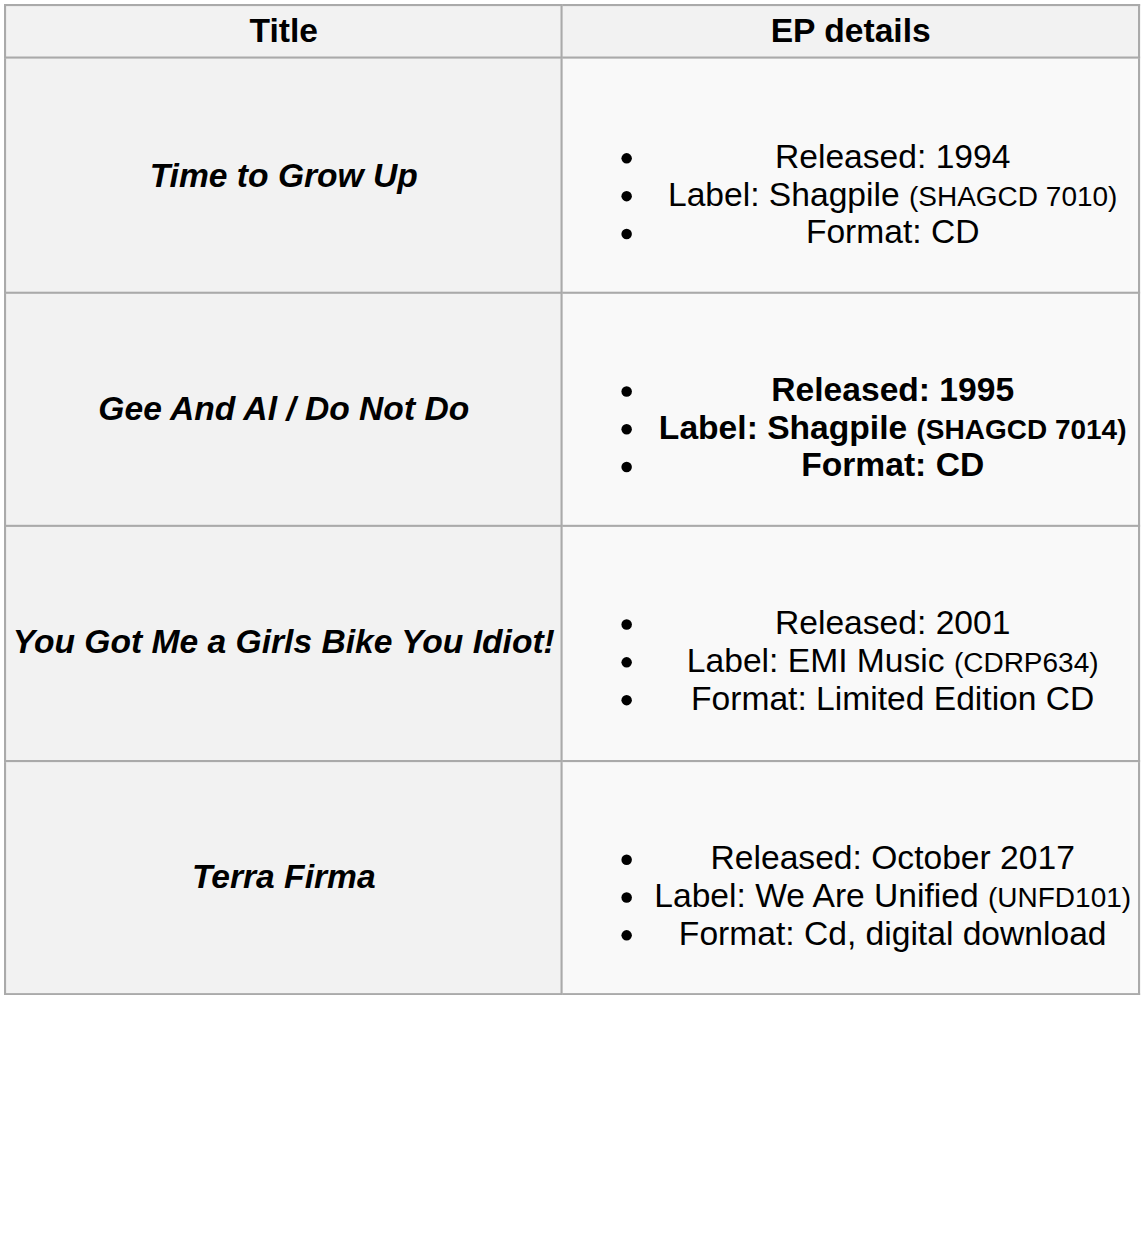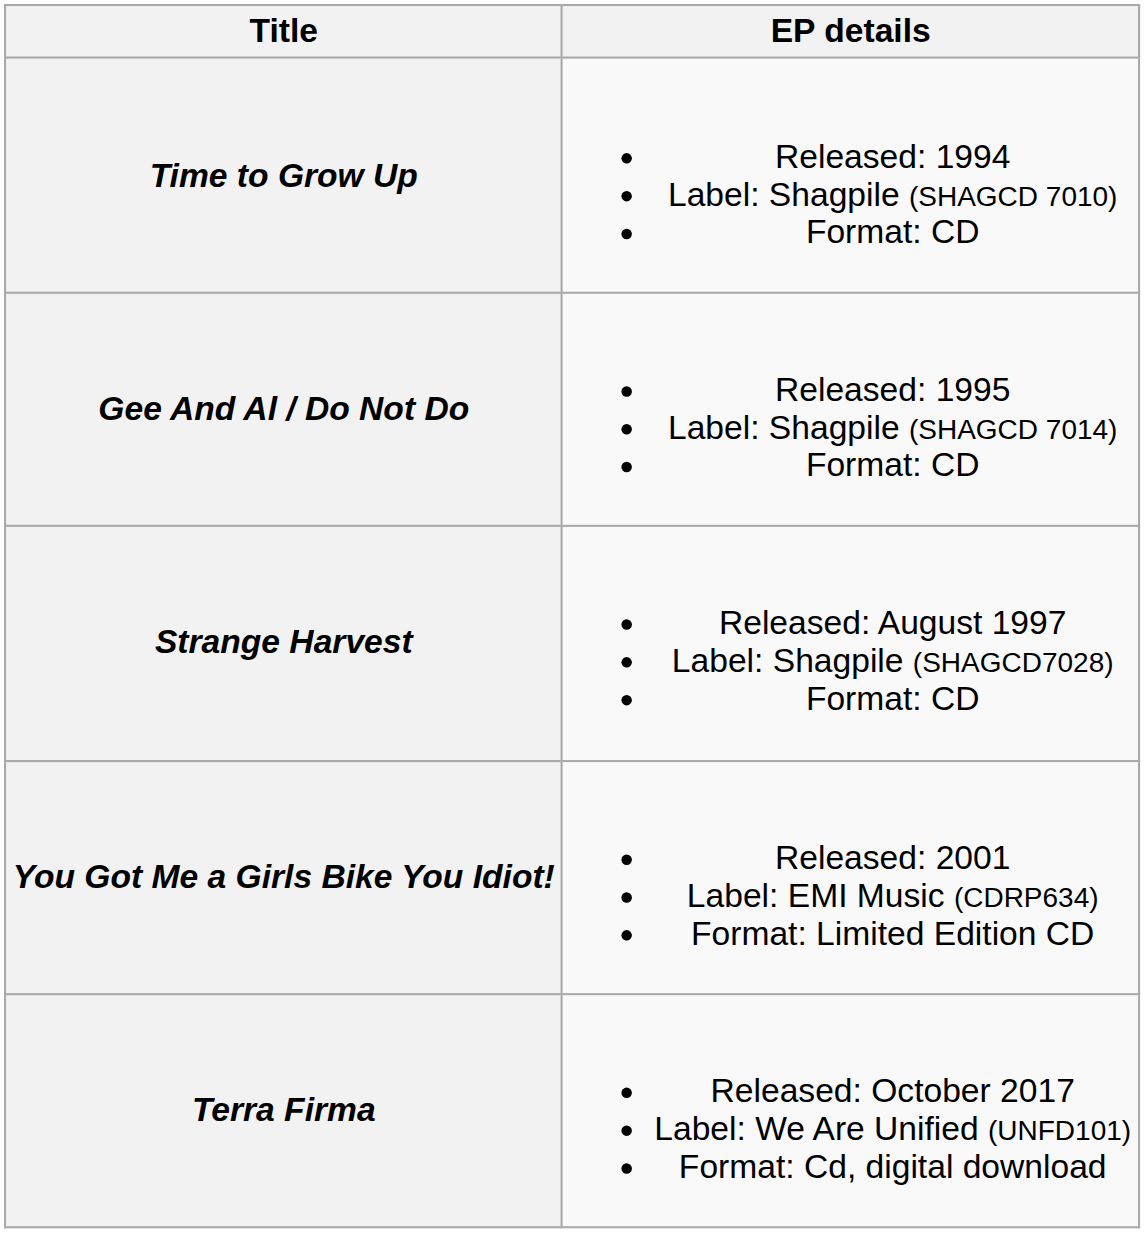Gee And Al / Do Not Do | EP details: bold -> normal
+ row: Strange Harvest | Released: August 1997 Label: Shagpile (SHAGCD7028) Format: CD
